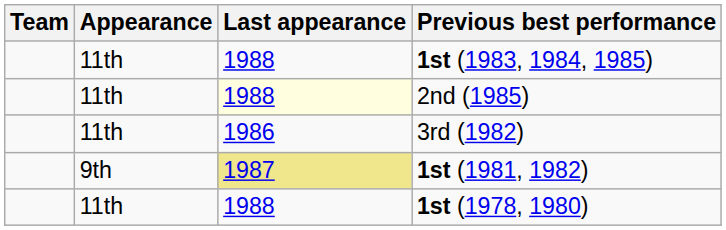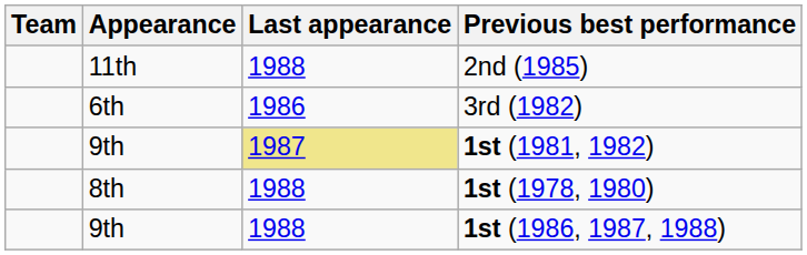- row: 11th | 1988 | 1st (1983, 1984, 1985)
2nd (1985) | Last appearance: lightyellow background -> no background
3rd (1982) | Appearance: 11th -> 6th
1st (1978, 1980) | Appearance: 11th -> 8th
+ row: 9th | 1988 | 1st (1986, 1987, 1988)
